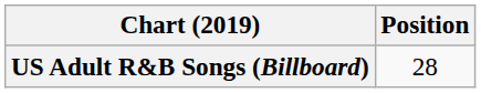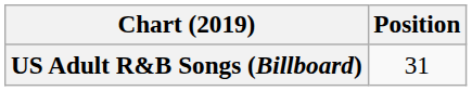US Adult R&B Songs (Billboard) | Position: 28 -> 31
